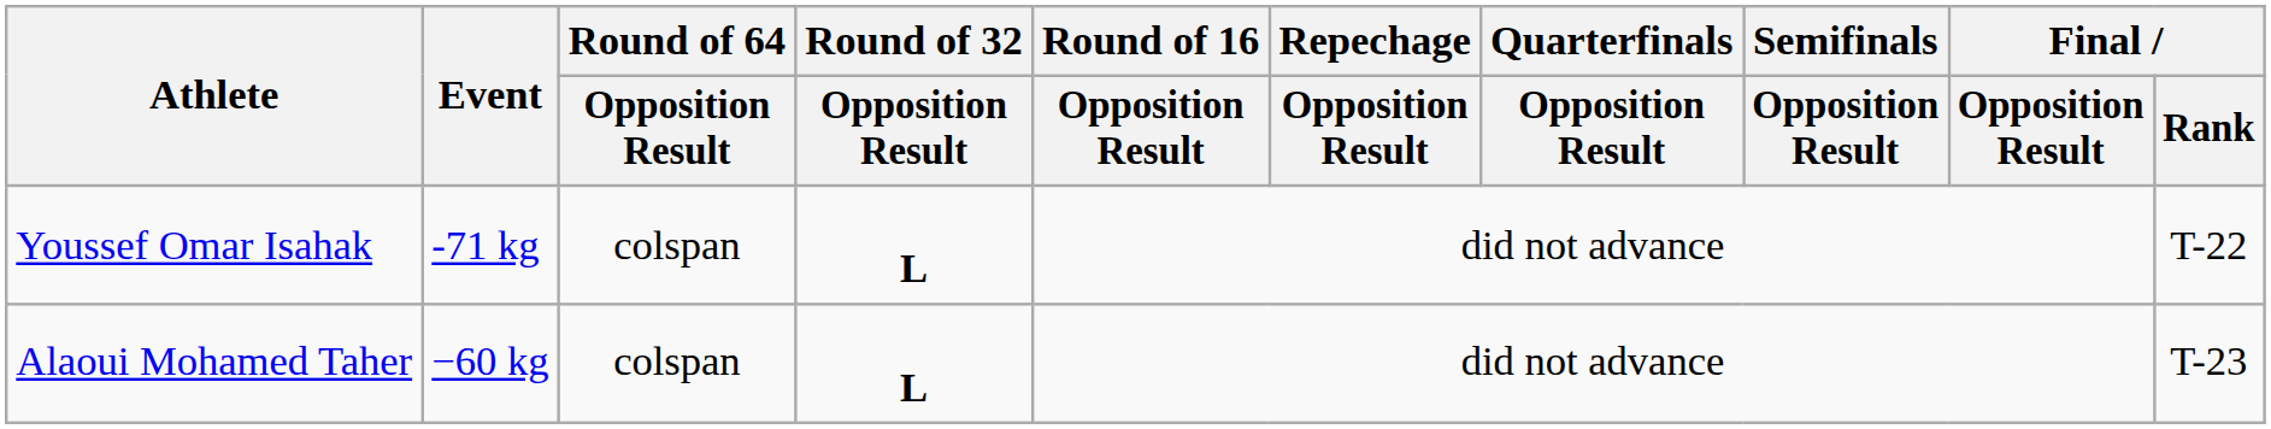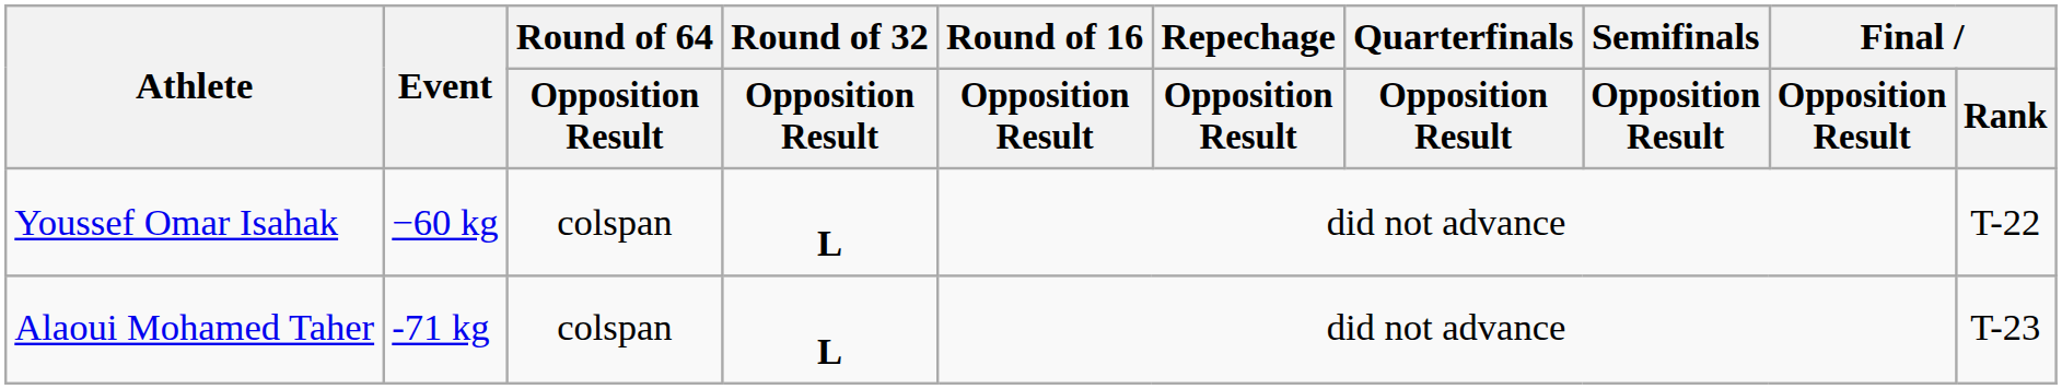Youssef Omar Isahak | Event: -71 kg -> −60 kg
Alaoui Mohamed Taher | Event: −60 kg -> -71 kg
